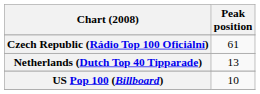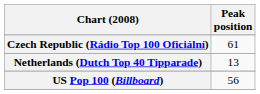US Pop 100 (Billboard) | Peak position: 10 -> 56
